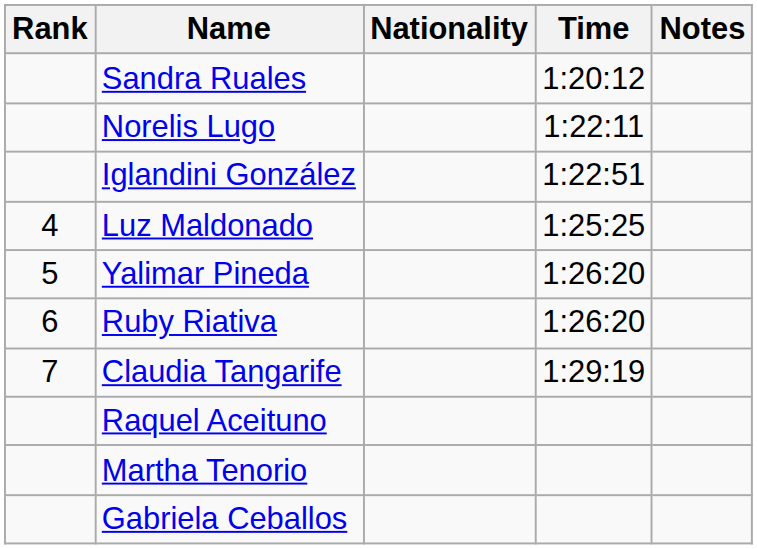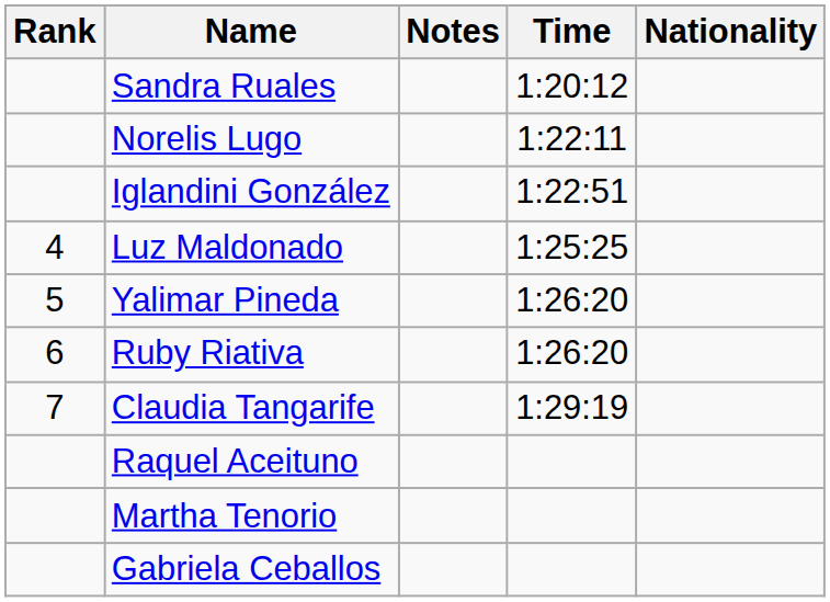columns swapped: Nationality <-> Notes
